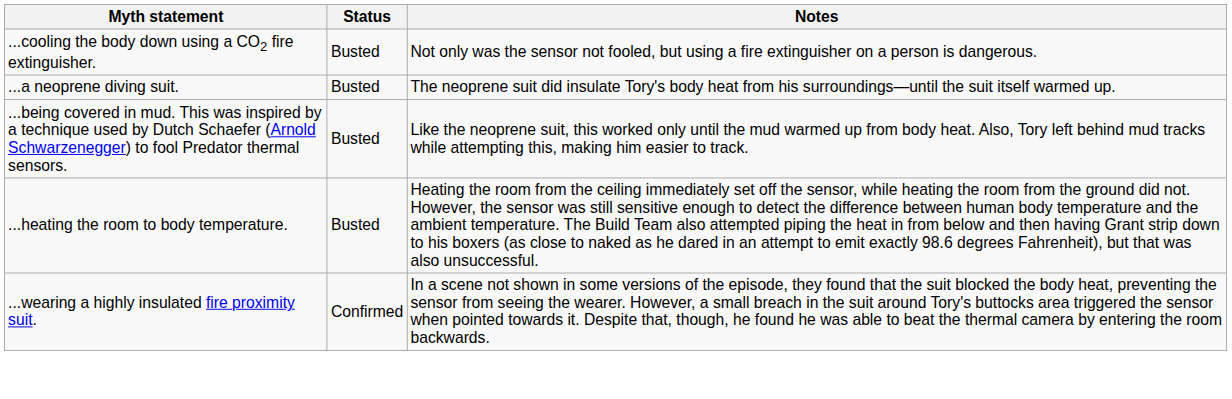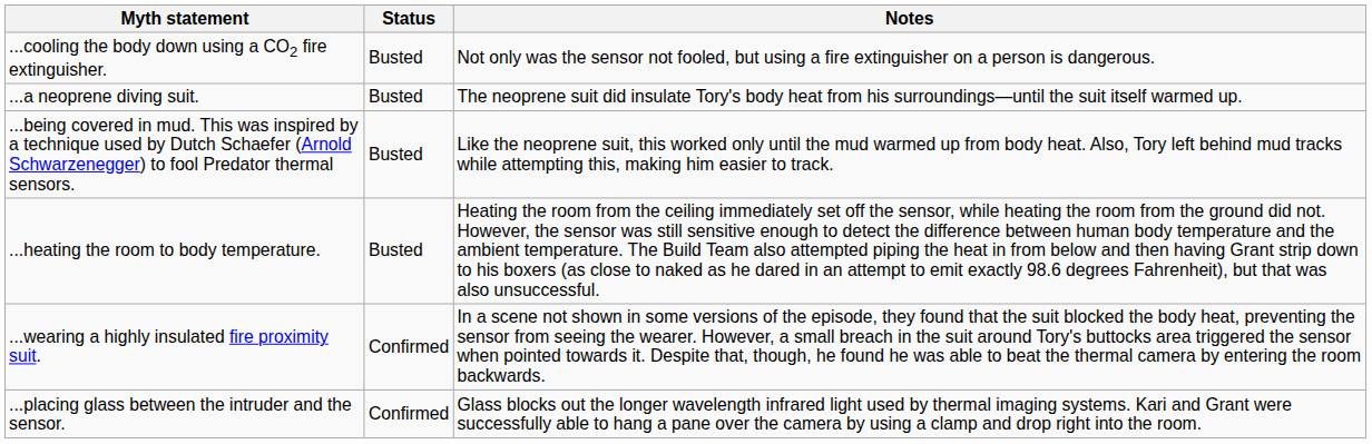+ row: ...placing glass between the intruder and the sensor. | Confirmed | Glass blocks out the longer wavelength infrared light used by thermal imaging systems. Kari and Grant were successfully able to hang a pane over the camera by using a clamp and drop right into the room.
